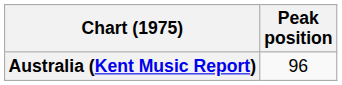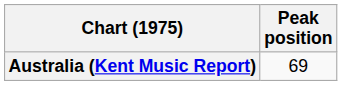Australia (Kent Music Report) | Peak position: 96 -> 69
